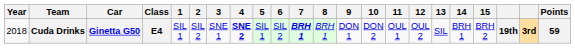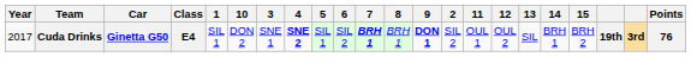columns swapped: 2 <-> 10
Cuda Drinks | Year: 2018 -> 2017
Cuda Drinks | 9: normal -> bold
Cuda Drinks | Points: 59 -> 76
